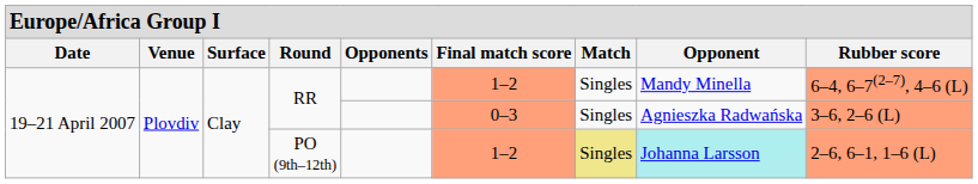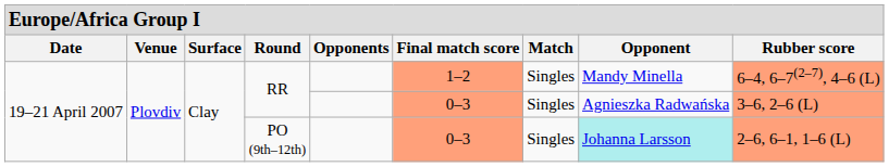PO (9th–12th) | column 6: 1–2 -> 0–3
PO (9th–12th) | column 7: khaki background -> no background
